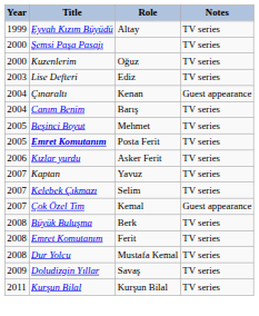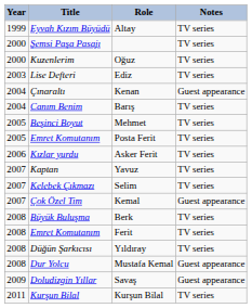Posta Ferit | Title: bold -> normal
+ row: 2008 | Düğün Şarkıcısı | Yıldıray | TV series
Mustafa Kemal | Notes: TV series -> Guest appearance
Savaş | Notes: TV series -> Guest appearance
